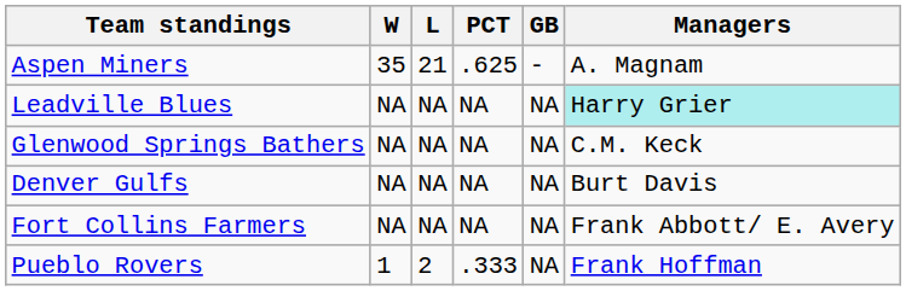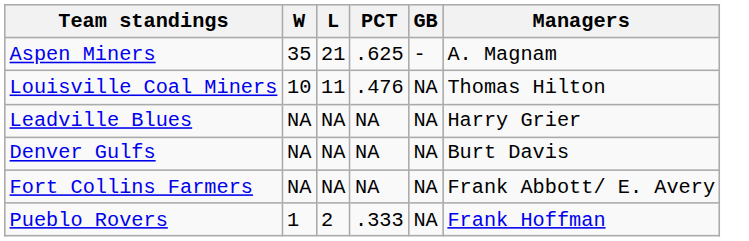+ row: Louisville Coal Miners | 10 | 11 | .476 | NA | Thomas Hilton
Leadville Blues | Managers: paleturquoise background -> no background
- row: Glenwood Springs Bathers | NA | NA | NA | NA | C.M. Keck
